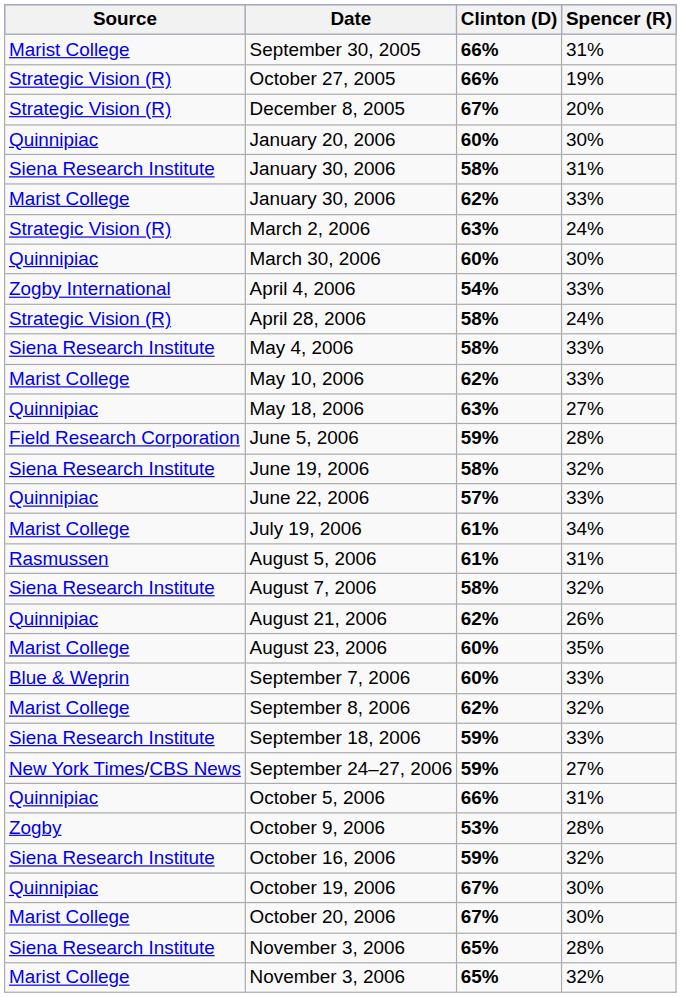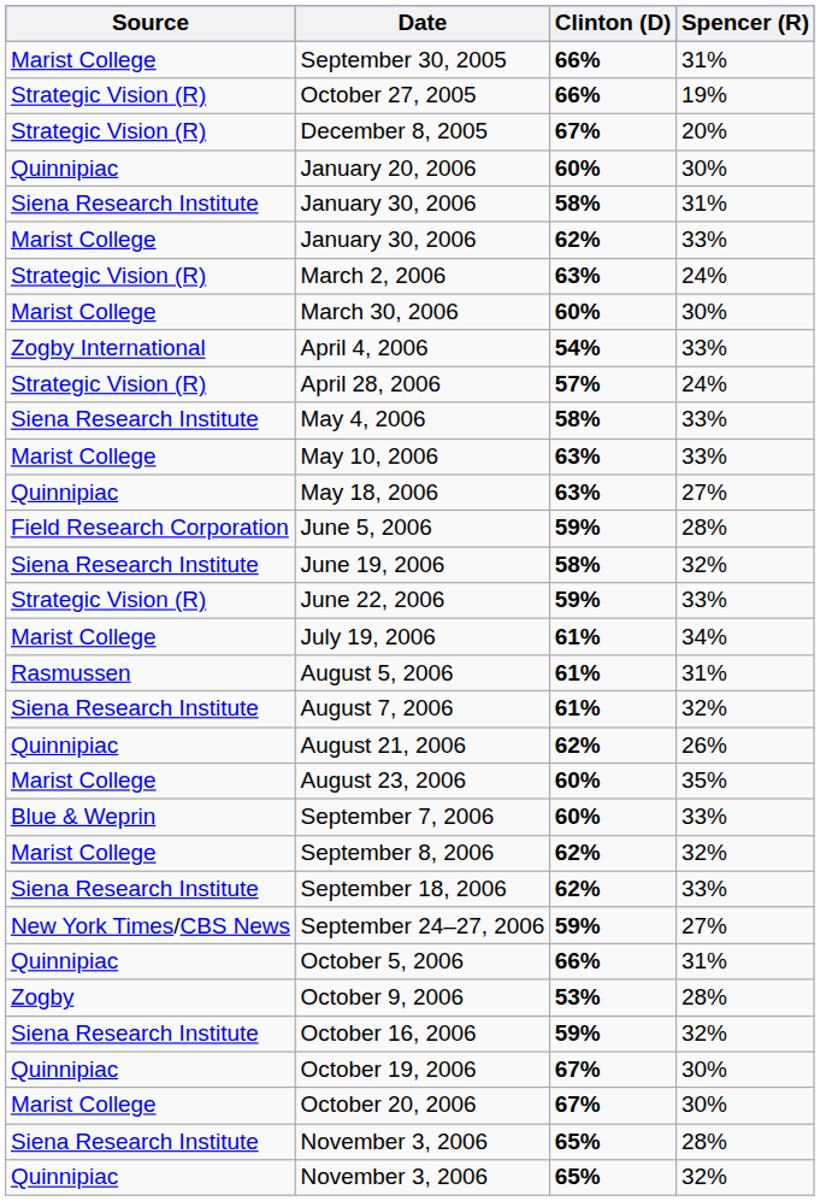March 30, 2006 | Source: Quinnipiac -> Marist College
April 28, 2006 | Clinton (D): 58% -> 57%
May 10, 2006 | Clinton (D): 62% -> 63%
June 22, 2006 | Source: Quinnipiac -> Strategic Vision (R)
June 22, 2006 | Clinton (D): 57% -> 59%
August 7, 2006 | Clinton (D): 58% -> 61%
September 18, 2006 | Clinton (D): 59% -> 62%
November 3, 2006 / 32% | Source: Marist College -> Quinnipiac
